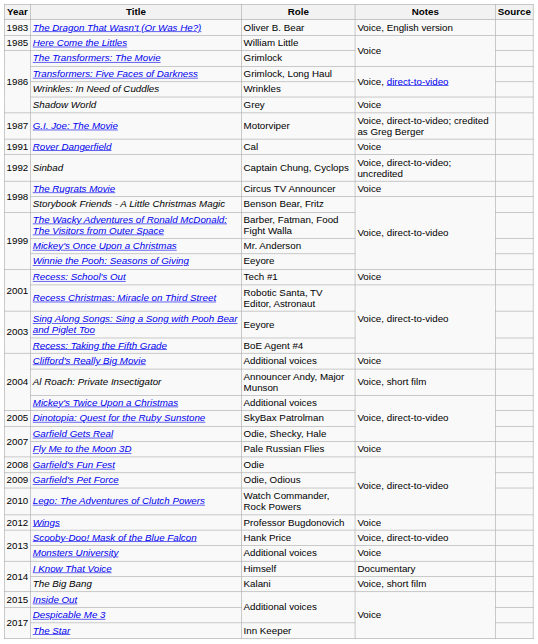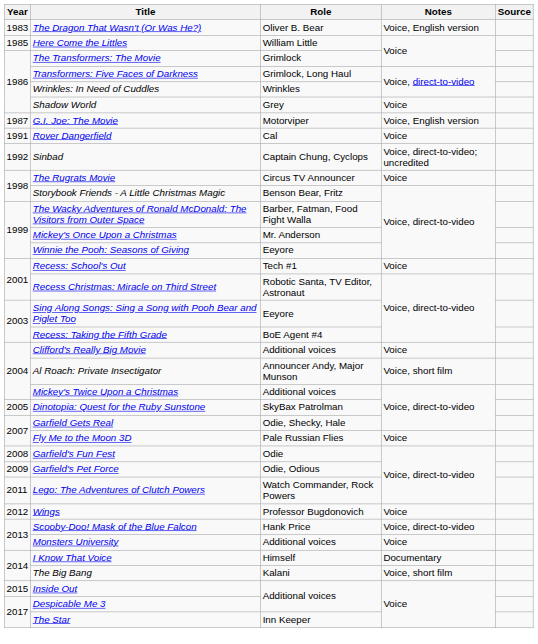G.I. Joe: The Movie | Notes: Voice, direct-to-video; credited as Greg Berger -> Voice, English version
Lego: The Adventures of Clutch Powers | Year: 2010 -> 2011
